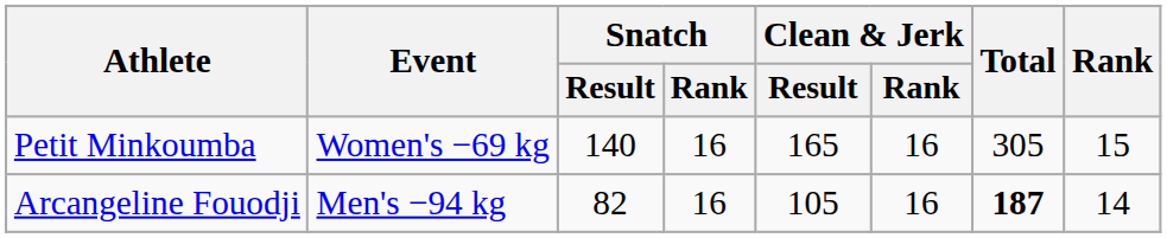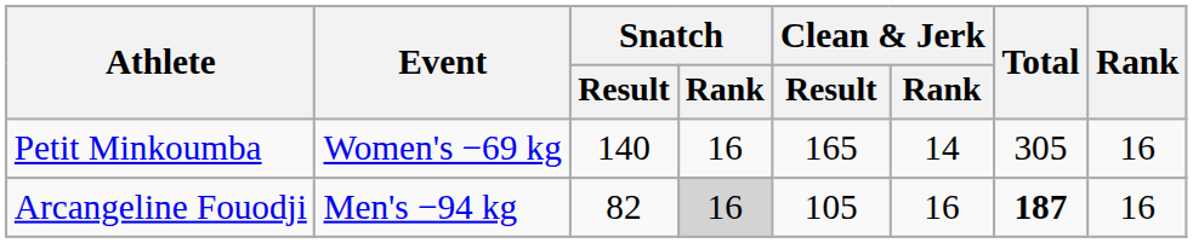Petit Minkoumba | Clean & Jerk / Rank: 16 -> 14
Petit Minkoumba | Rank: 15 -> 16
Arcangeline Fouodji | Snatch / Rank: no background -> lightgrey background
Arcangeline Fouodji | Rank: 14 -> 16
